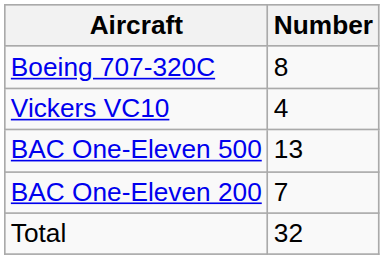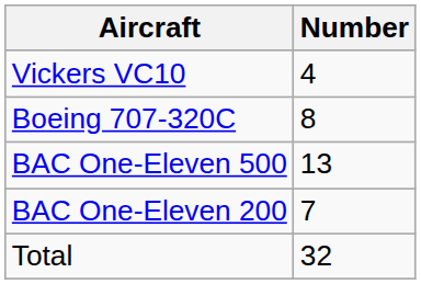rows swapped: Boeing 707-320C <-> Vickers VC10
